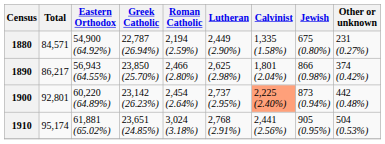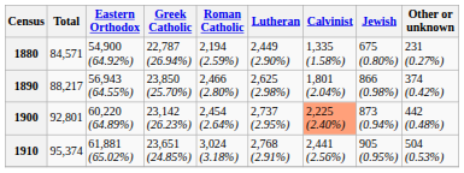1890 | Total: 86,217 -> 88,217
1910 | Total: 95,174 -> 95,374
